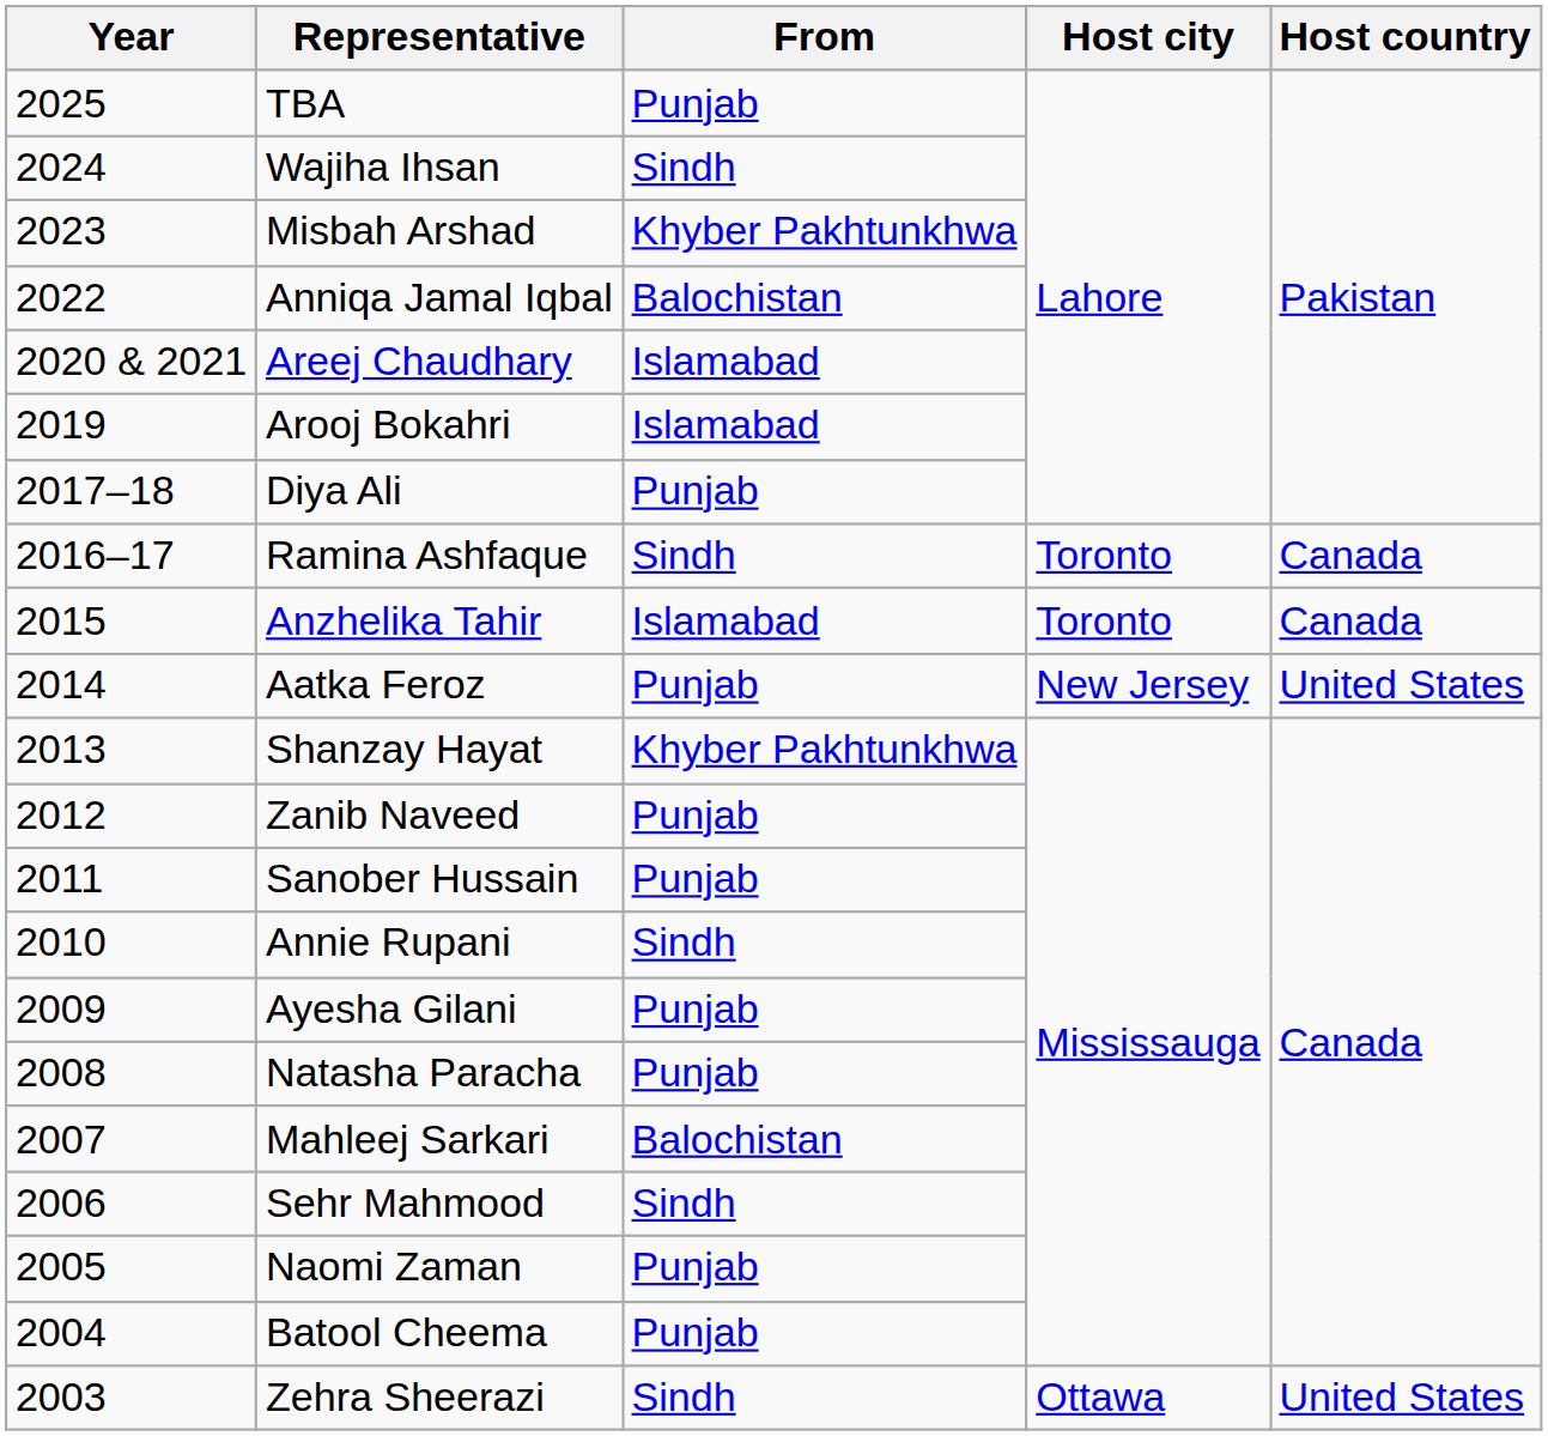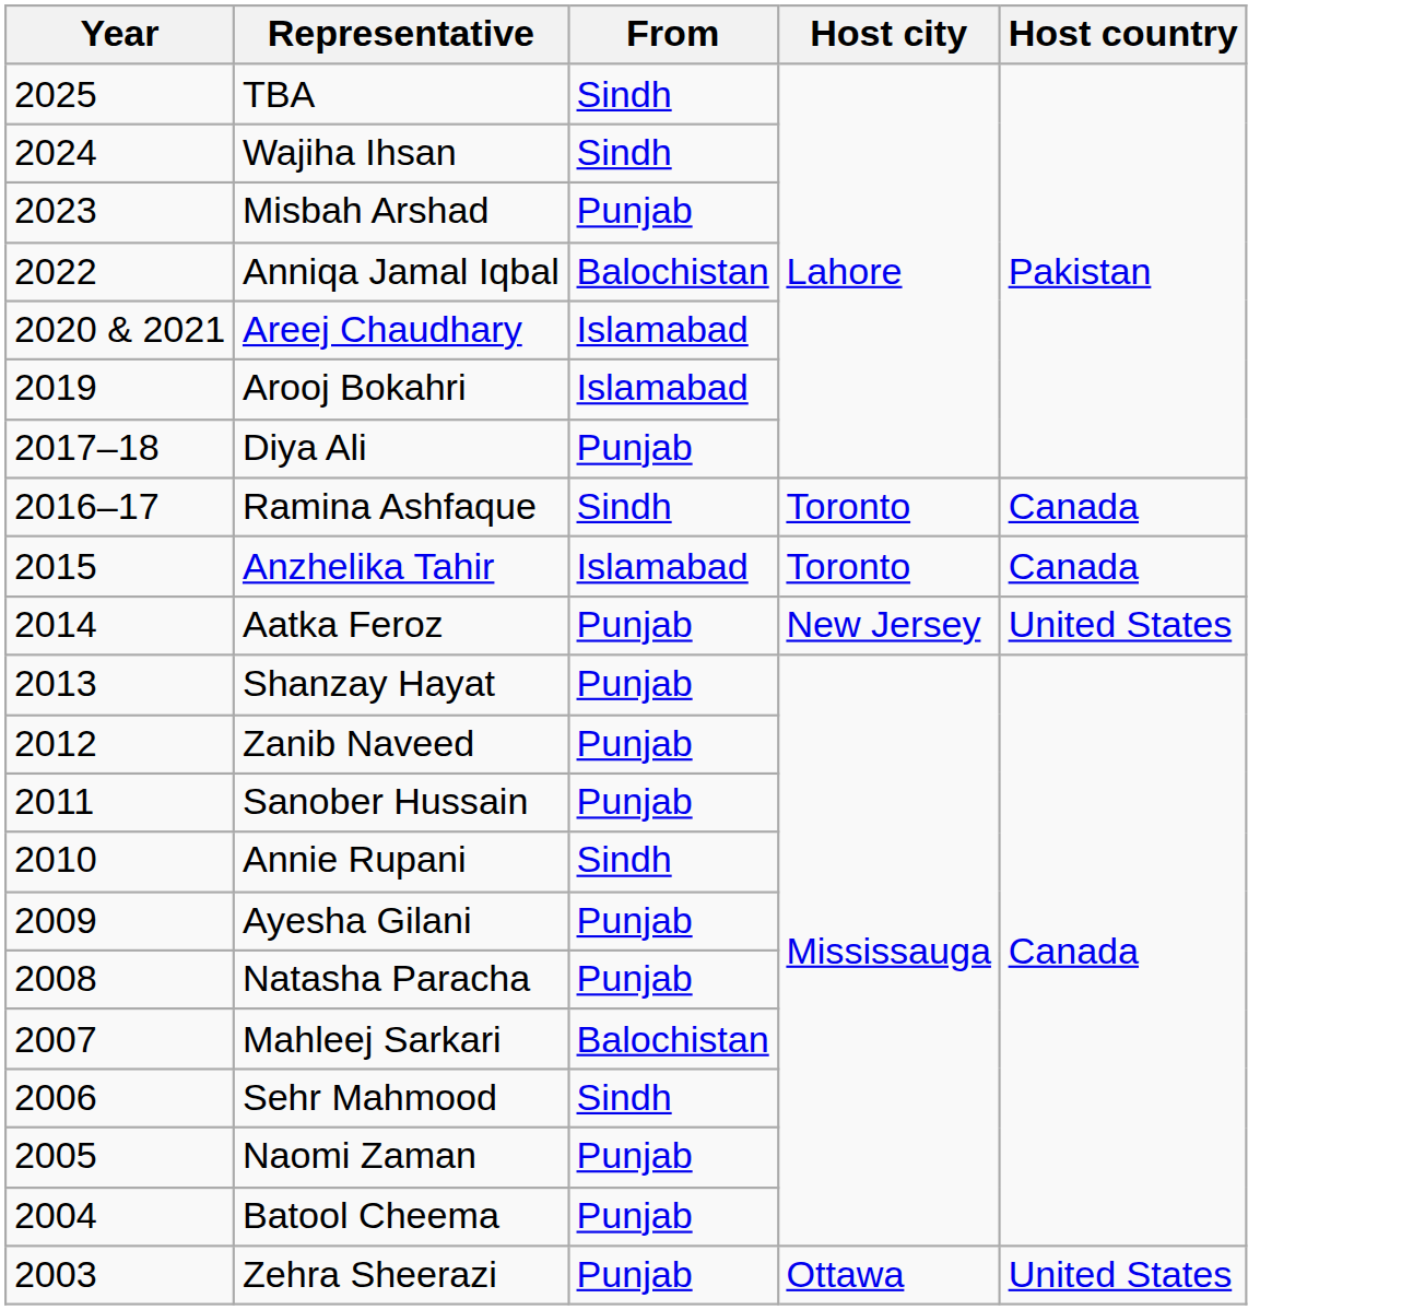TBA | From: Punjab -> Sindh
Misbah Arshad | From: Khyber Pakhtunkhwa -> Punjab
Shanzay Hayat | From: Khyber Pakhtunkhwa -> Punjab
Zehra Sheerazi | From: Sindh -> Punjab
